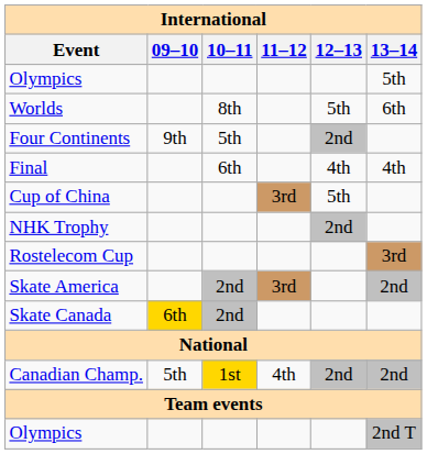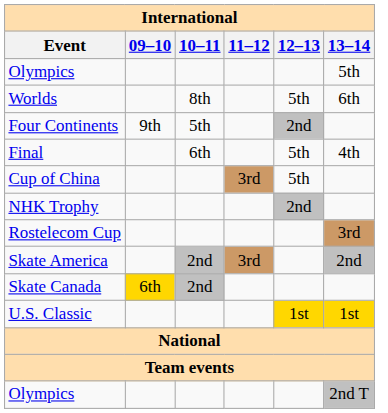Final | 12–13: 4th -> 5th
+ row: U.S. Classic | 1st | 1st
- row: Canadian Champ. | 5th | 1st | 4th | 2nd | 2nd
